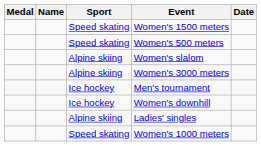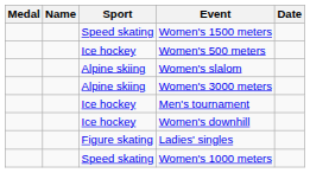Women's 500 meters | Sport: Speed skating -> Ice hockey
Ladies' singles | Sport: Alpine skiing -> Figure skating
